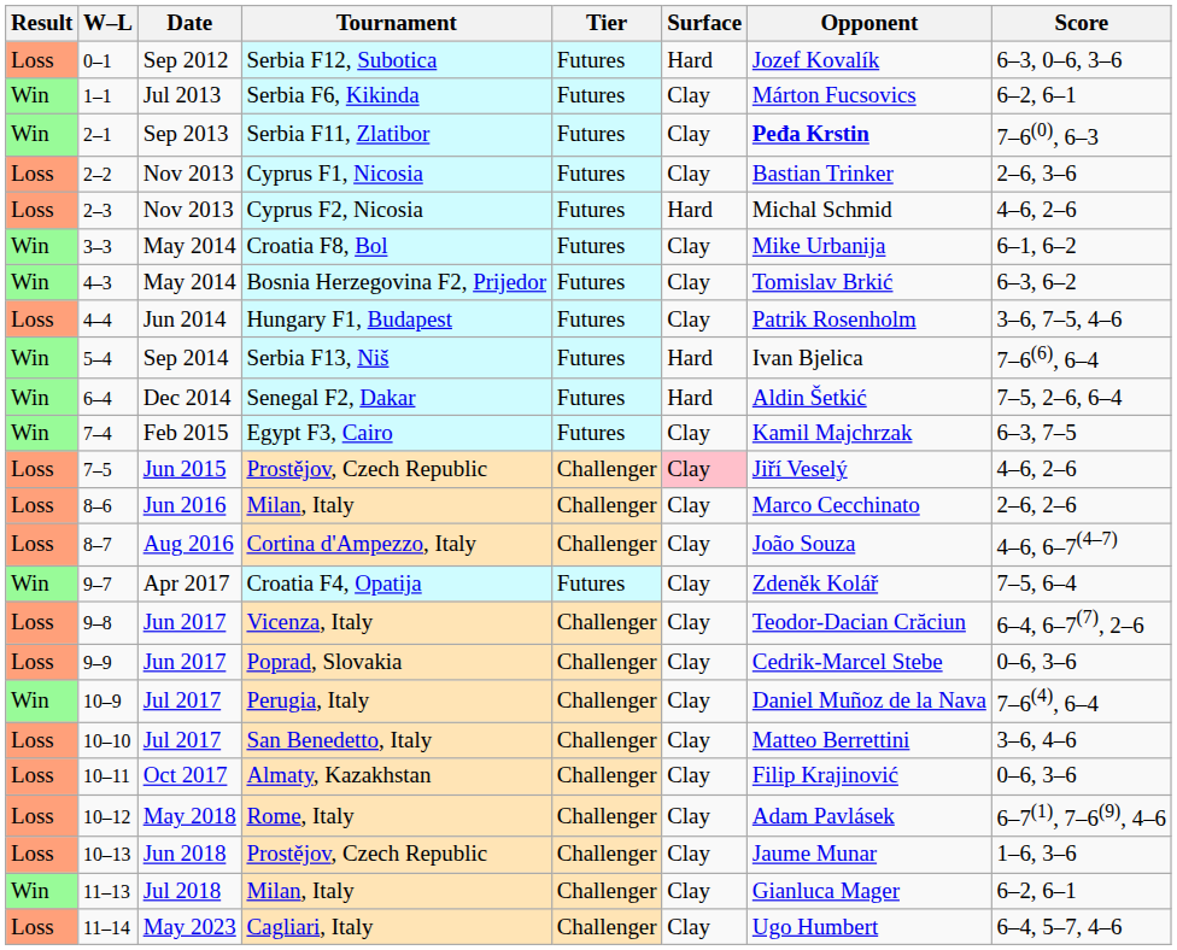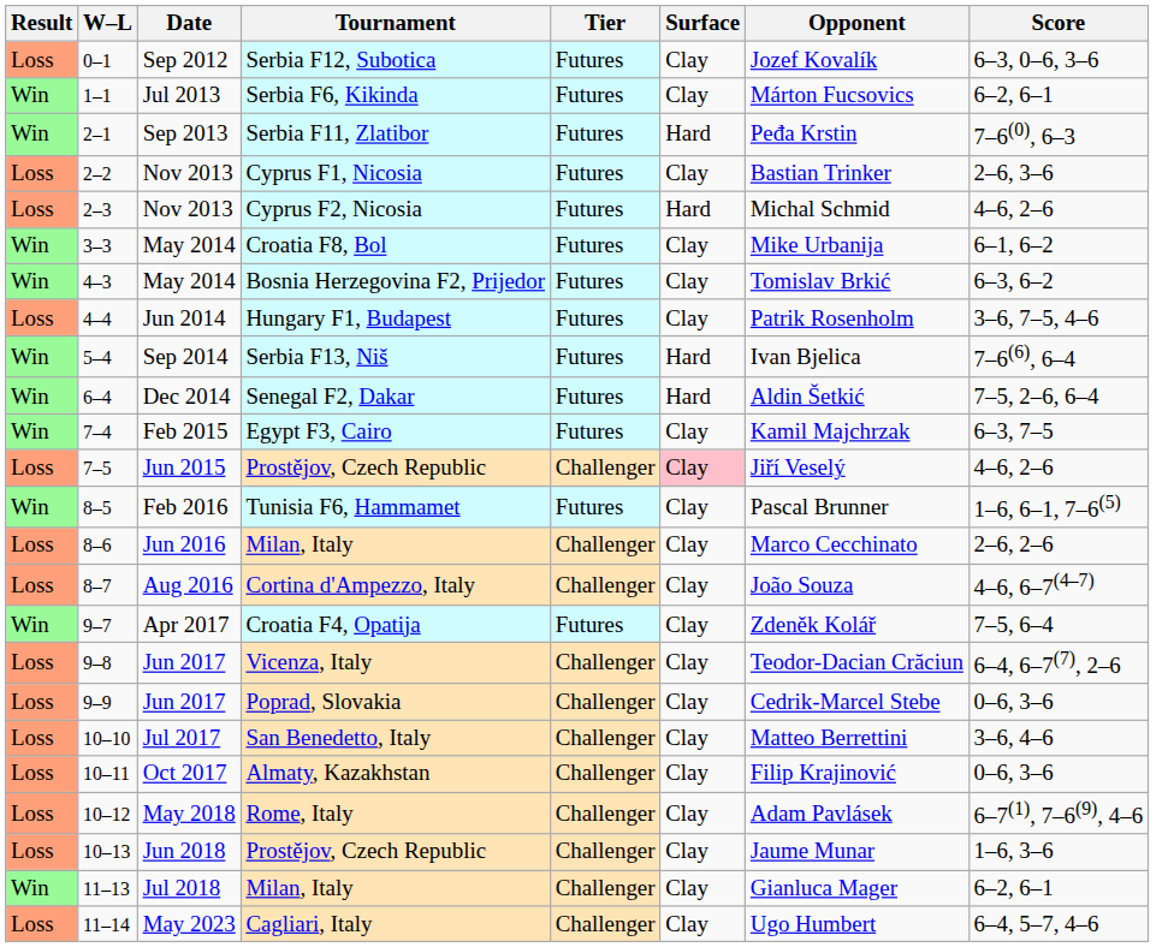Serbia F12, Subotica | Surface: Hard -> Clay
Serbia F11, Zlatibor | Surface: Clay -> Hard
Serbia F11, Zlatibor | Opponent: bold -> normal
+ row: Win | 8–5 | Feb 2016 | Tunisia F6, Hammamet | Futures | Clay | Pascal Brunner | 1–6, 6–1, 7–6(5)
- row: Win | 10–9 | Jul 2017 | Perugia, Italy | Challenger | Clay | Daniel Muñoz de la Nava | 7–6(4), 6–4
